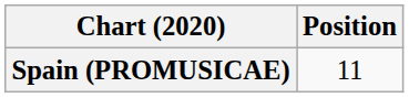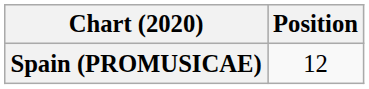Spain (PROMUSICAE) | Position: 11 -> 12
